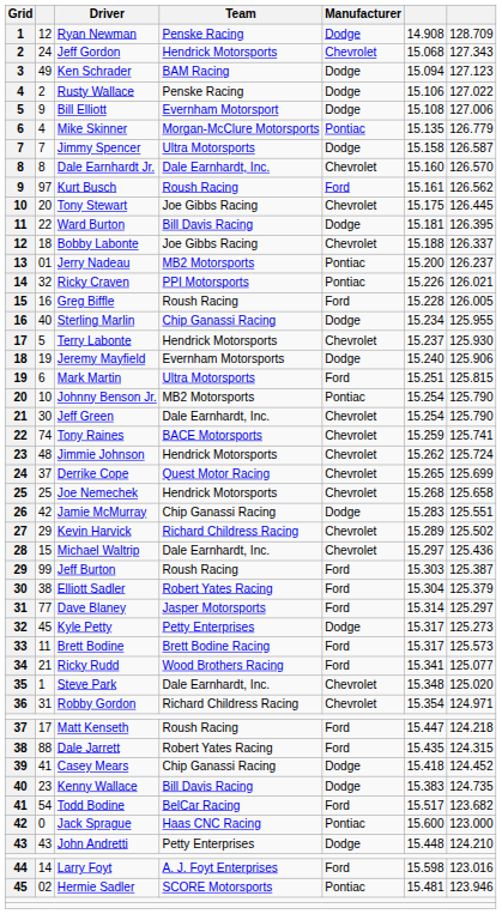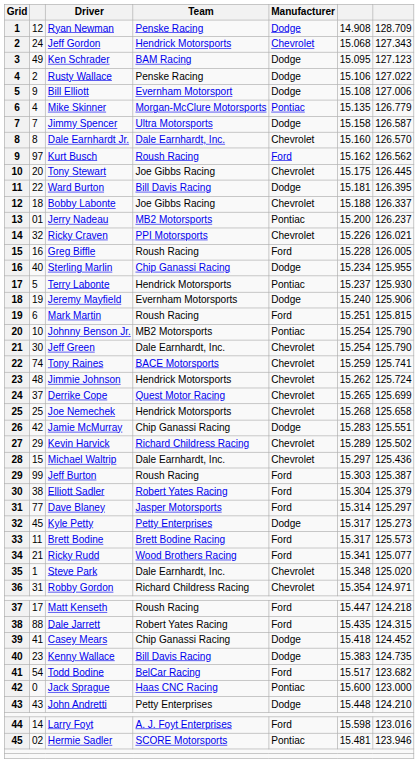Ken Schrader | column 6: 15.094 -> 15.095
Kurt Busch | column 6: 15.161 -> 15.162
Ricky Craven | Manufacturer: Pontiac -> Chevrolet
Terry Labonte | Manufacturer: Chevrolet -> Pontiac
Mark Martin | Team: Ultra Motorsports -> Roush Racing
